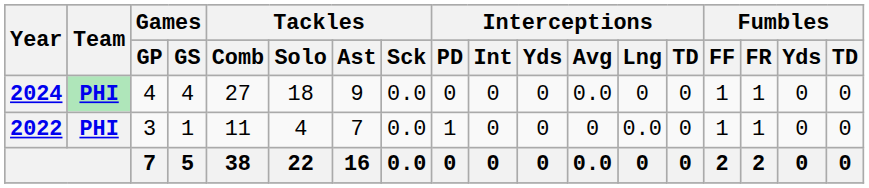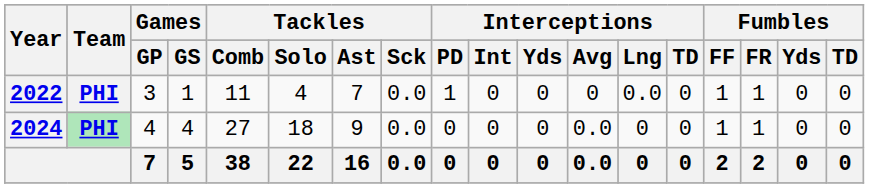rows swapped: 2022 <-> 2024
